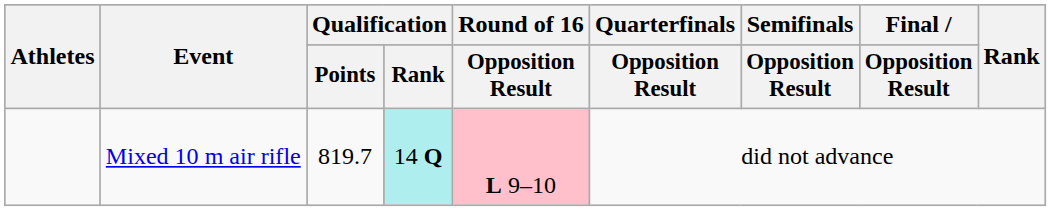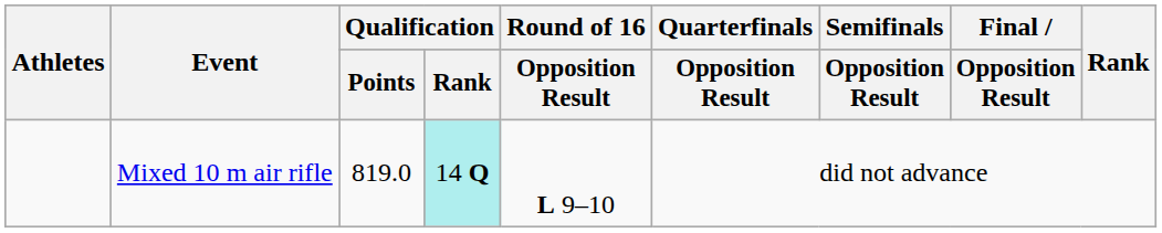Mixed 10 m air rifle | Qualification / Points: 819.7 -> 819.0
Mixed 10 m air rifle | Round of 16 / Opposition Result: pink background -> no background
